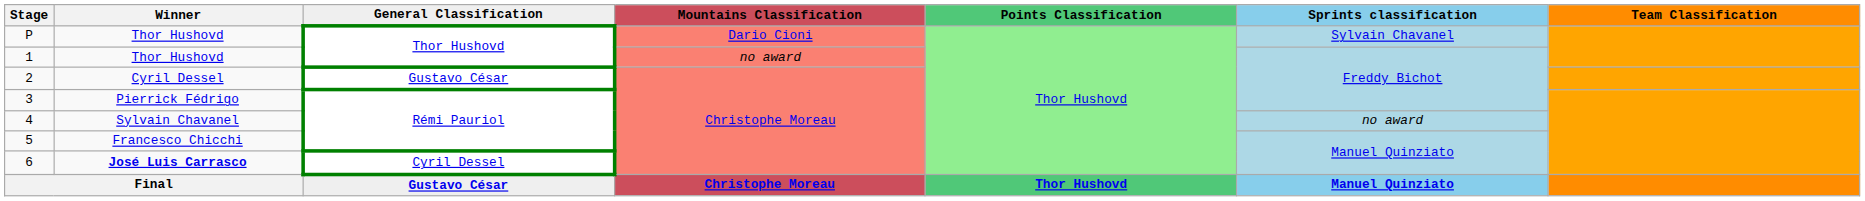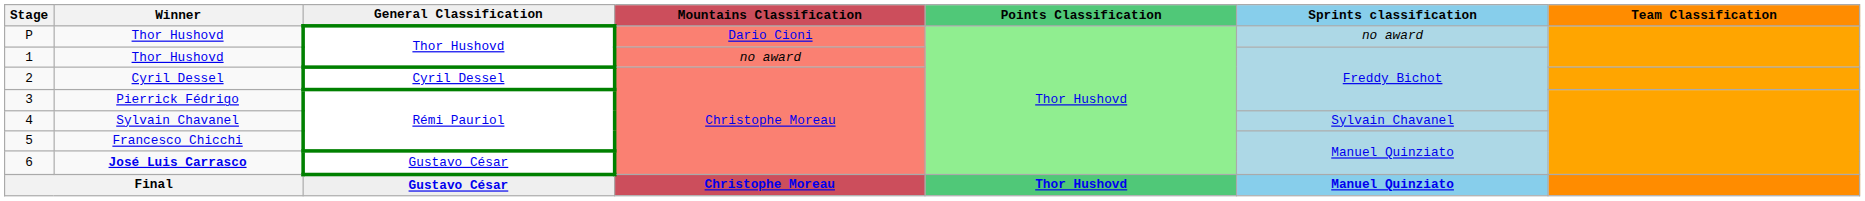P | Sprints classification: Sylvain Chavanel -> no award
2 | General Classification: Gustavo César -> Cyril Dessel
4 | Sprints classification: no award -> Sylvain Chavanel
6 | General Classification: Cyril Dessel -> Gustavo César
